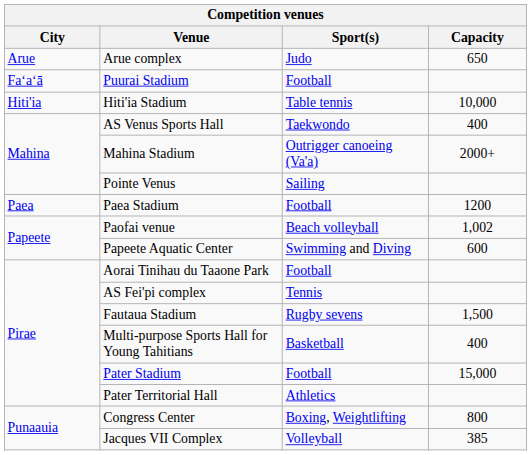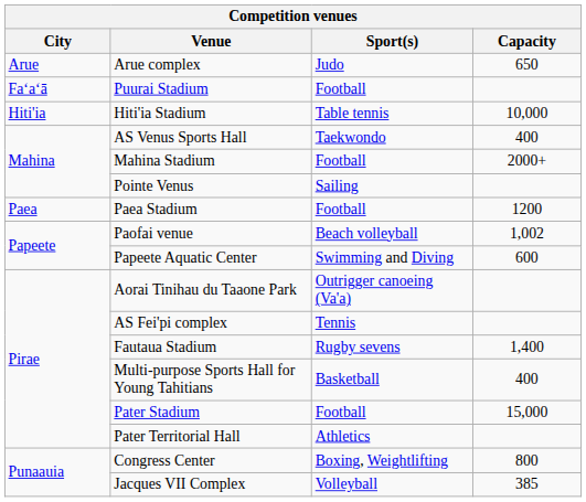Mahina Stadium | Sport(s): Outrigger canoeing (Va'a) -> Football
Aorai Tinihau du Taaone Park | Sport(s): Football -> Outrigger canoeing (Va'a)
Fautaua Stadium | Capacity: 1,500 -> 1,400
